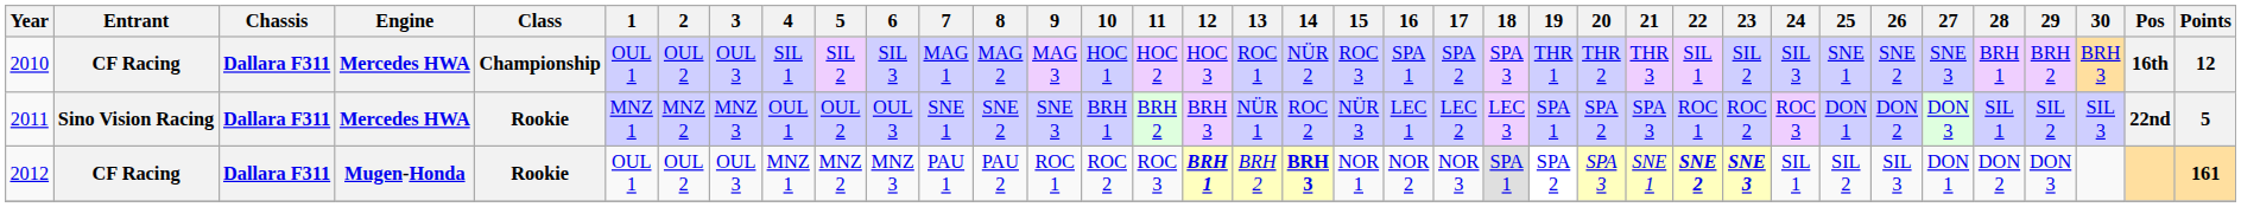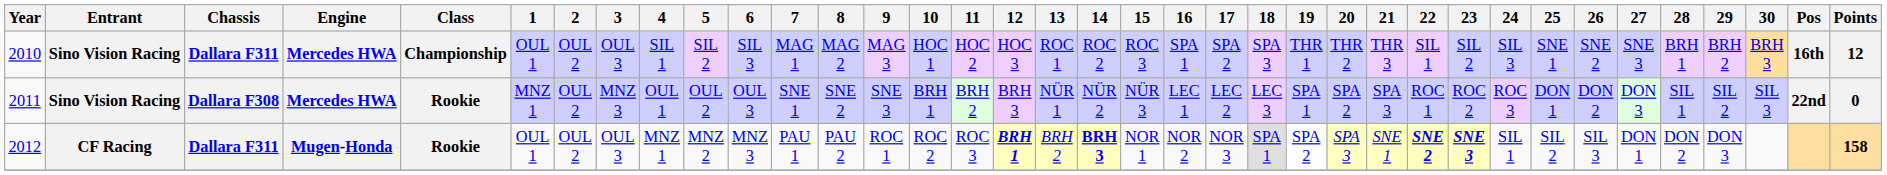2010 | Entrant: CF Racing -> Sino Vision Racing
2010 | 14: NÜR 2 -> ROC 2
2011 | Chassis: Dallara F311 -> Dallara F308
2011 | 2: MNZ 2 -> OUL 2
2011 | 14: ROC 2 -> NÜR 2
2011 | Points: 5 -> 0
2012 | Points: 161 -> 158
